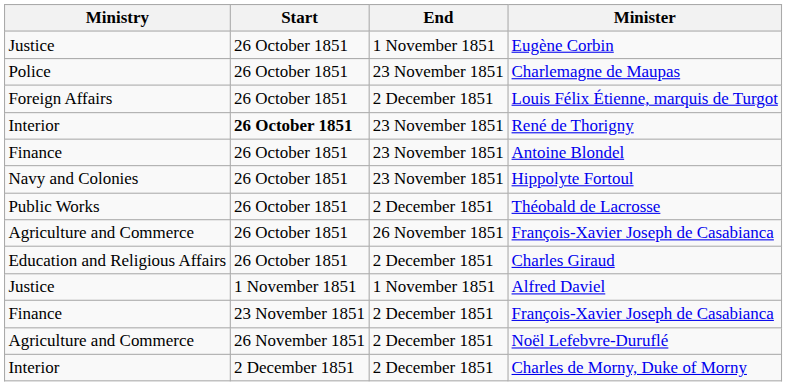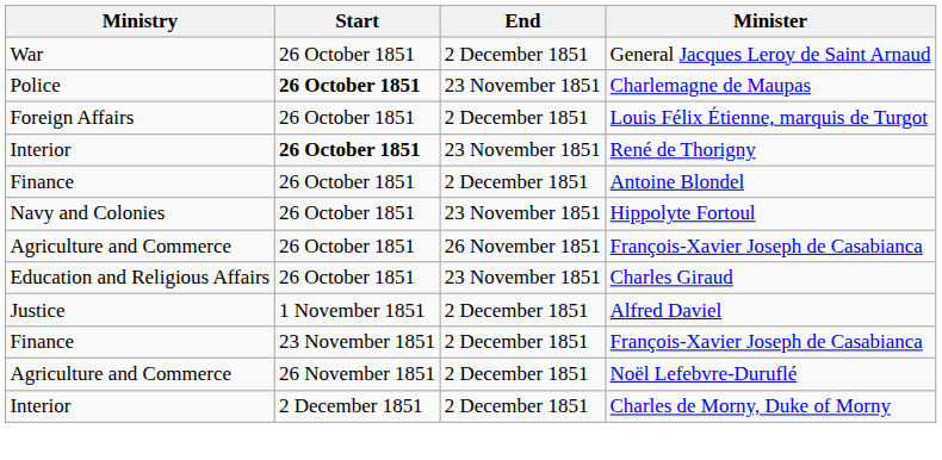+ row: War | 26 October 1851 | 2 December 1851 | General Jacques Leroy de Saint Arnaud
- row: Justice | 26 October 1851 | 1 November 1851 | Eugène Corbin
Charlemagne de Maupas | Start: normal -> bold
Antoine Blondel | End: 23 November 1851 -> 2 December 1851
- row: Public Works | 26 October 1851 | 2 December 1851 | Théobald de Lacrosse
Charles Giraud | End: 2 December 1851 -> 23 November 1851
Alfred Daviel | End: 1 November 1851 -> 2 December 1851
